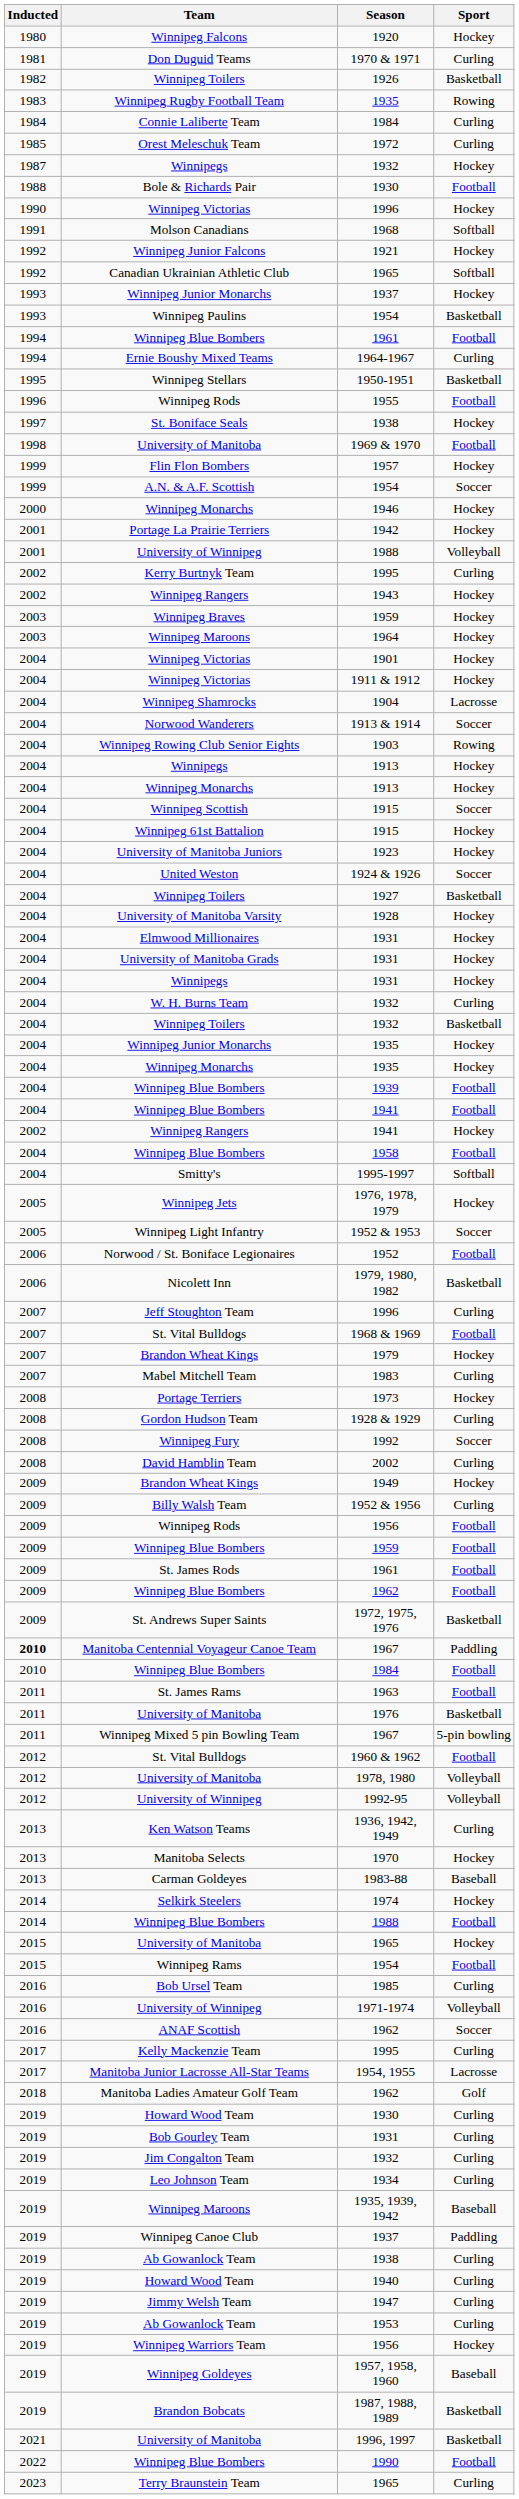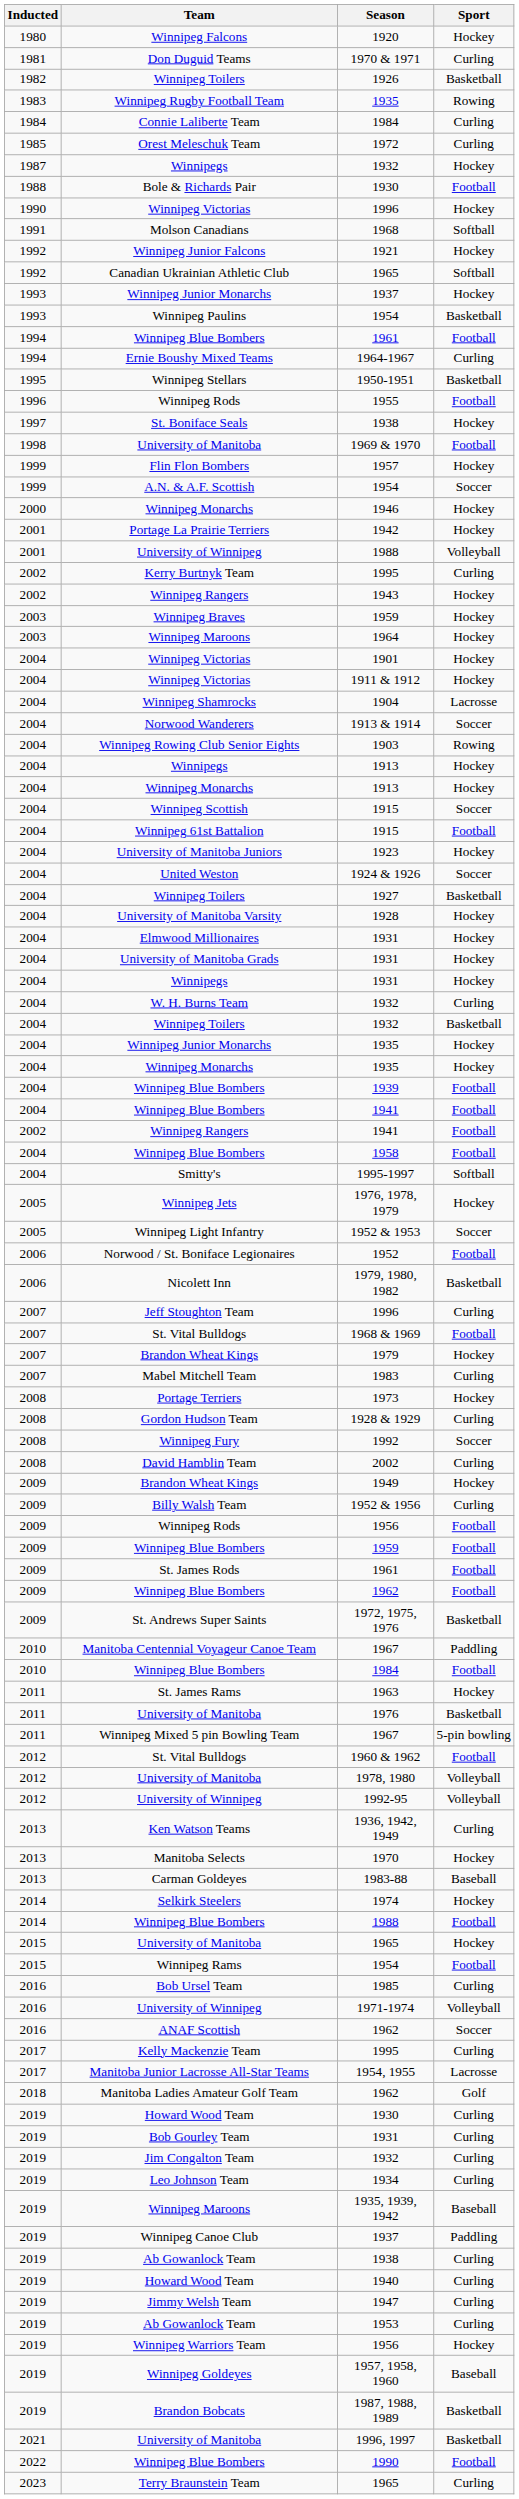Winnipeg 61st Battalion / 1915 | Sport: Hockey -> Football
Winnipeg Rangers / 1941 | Sport: Hockey -> Football
Manitoba Centennial Voyageur Canoe Team / 1967 | Inducted: bold -> normal
1963 | Sport: Football -> Hockey
